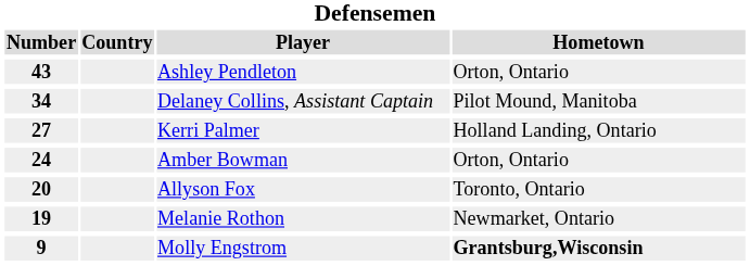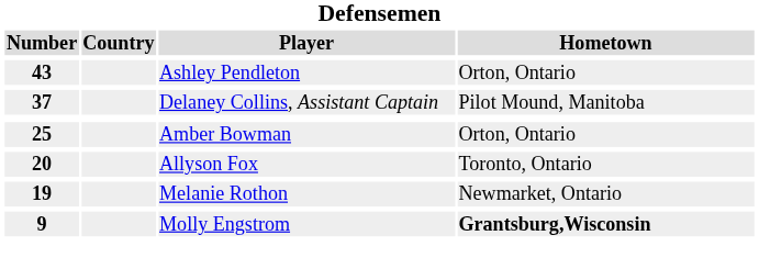Delaney Collins, Assistant Captain | Number: 34 -> 37
- row: 27 | Kerri Palmer | Holland Landing, Ontario
Amber Bowman | Number: 24 -> 25
